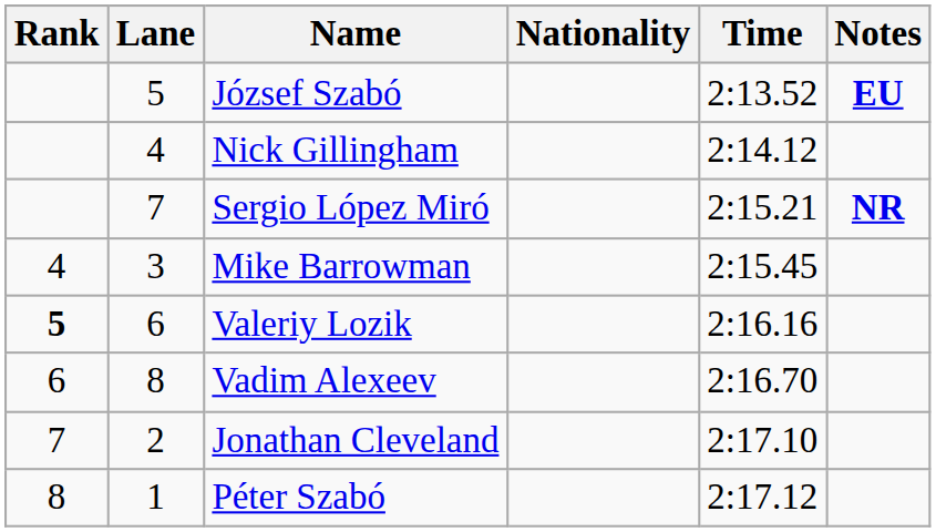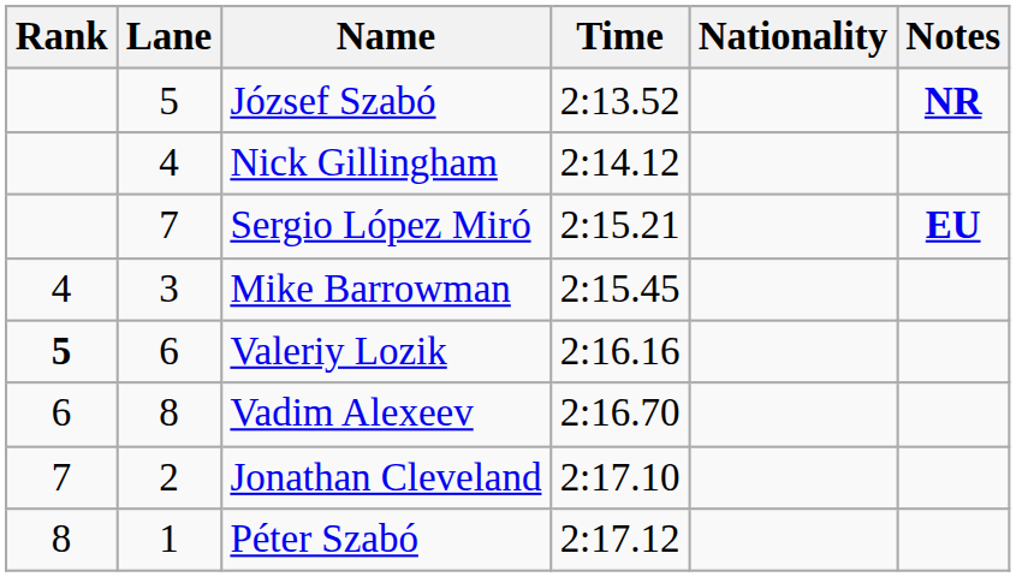columns swapped: Nationality <-> Time
József Szabó | Notes: EU -> NR
Sergio López Miró | Notes: NR -> EU
